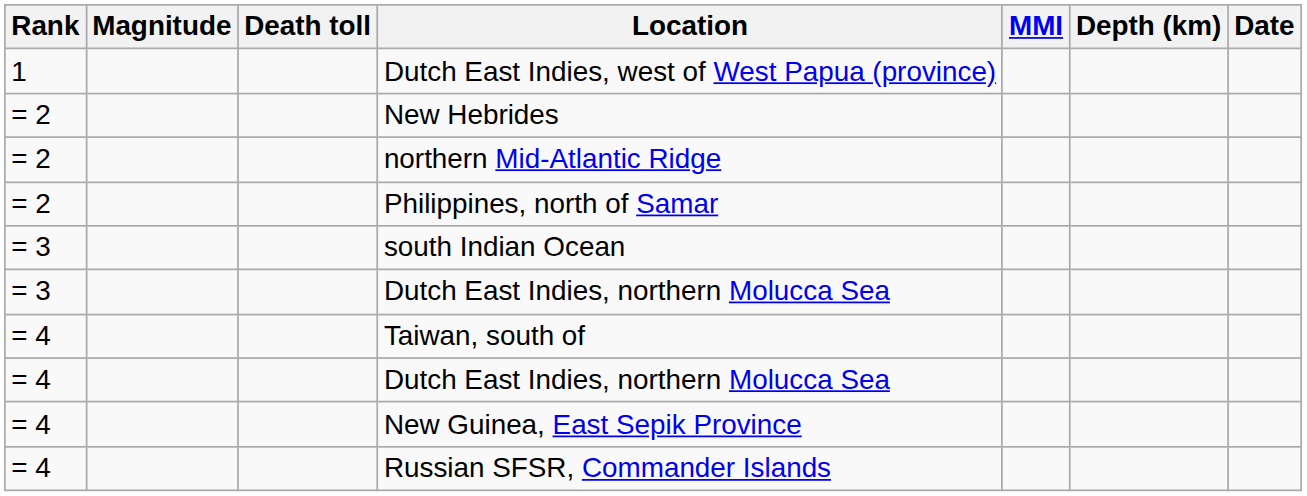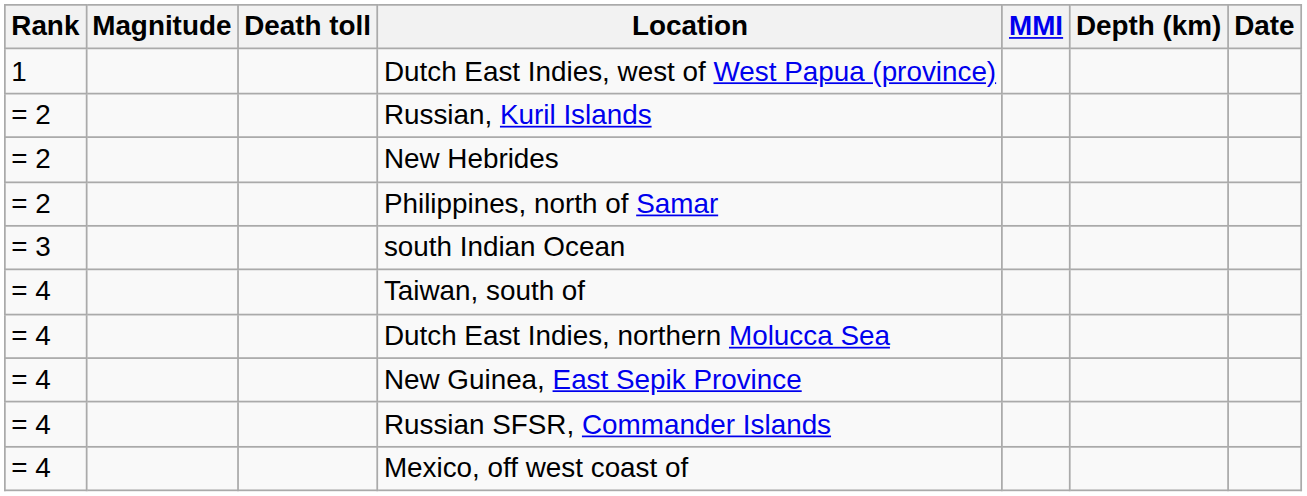+ row: = 2 | Russian, Kuril Islands
- row: = 2 | northern Mid-Atlantic Ridge
- row: = 3 | Dutch East Indies, northern Molucca Sea
+ row: = 4 | Mexico, off west coast of
